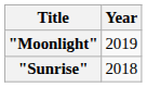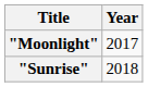"Moonlight" | Year: 2019 -> 2017
